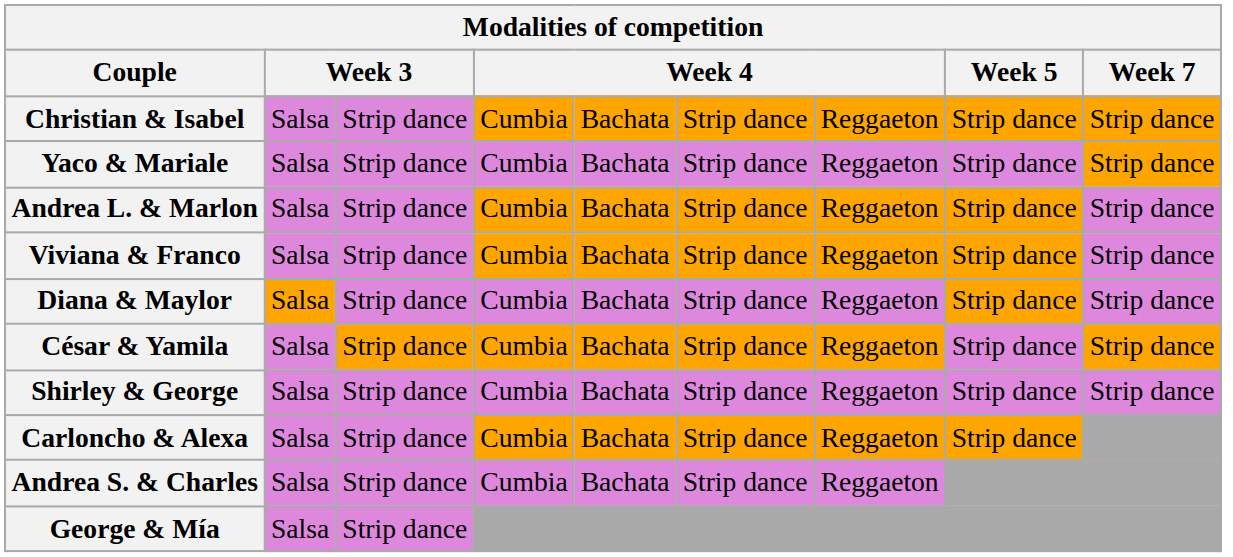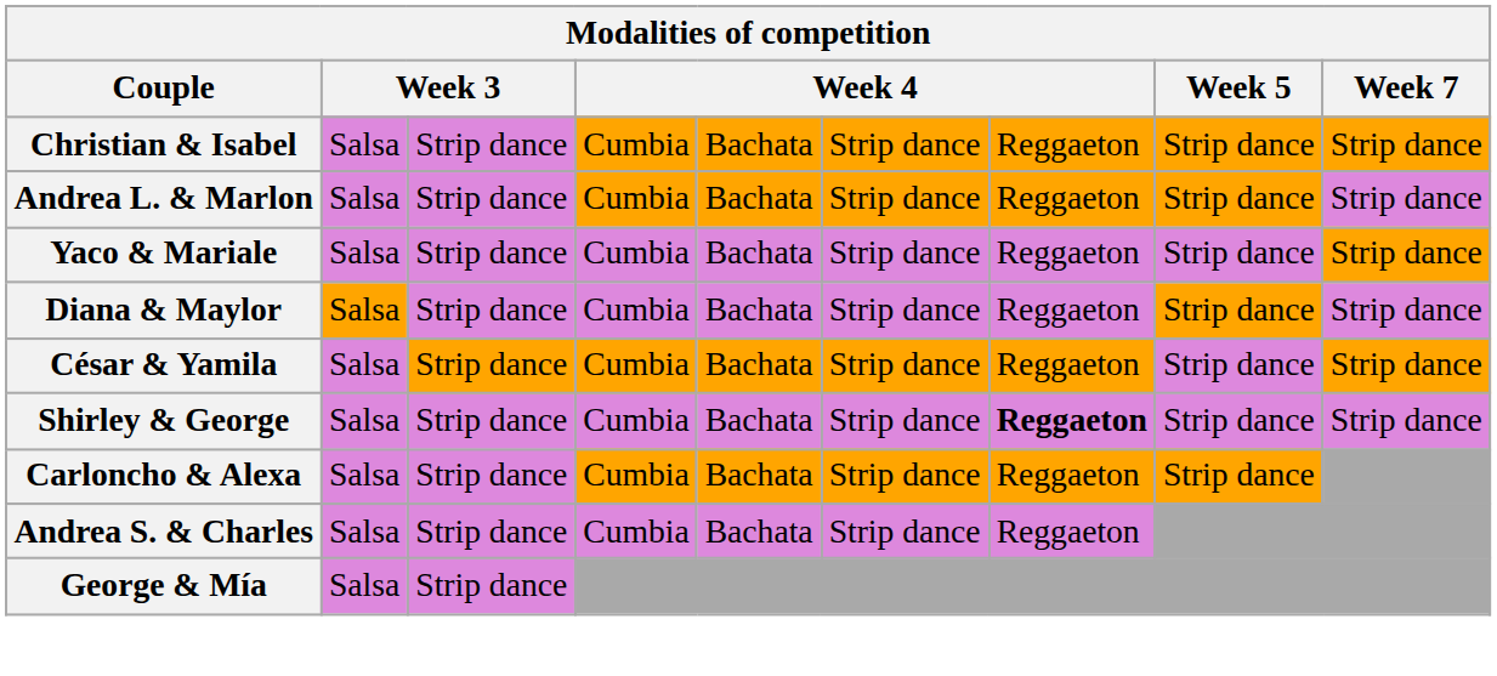rows swapped: Yaco & Mariale <-> Andrea L. & Marlon
- row: Viviana & Franco | Salsa | Strip dance | Cumbia | Bachata | Strip dance | Reggaeton | Strip dance | Strip dance
Shirley & George | column 7: normal -> bold
